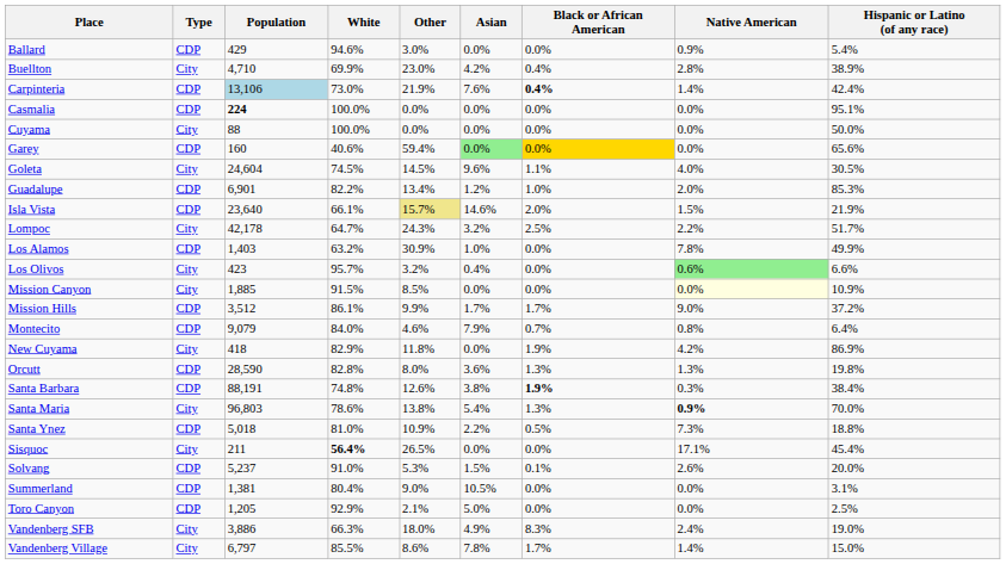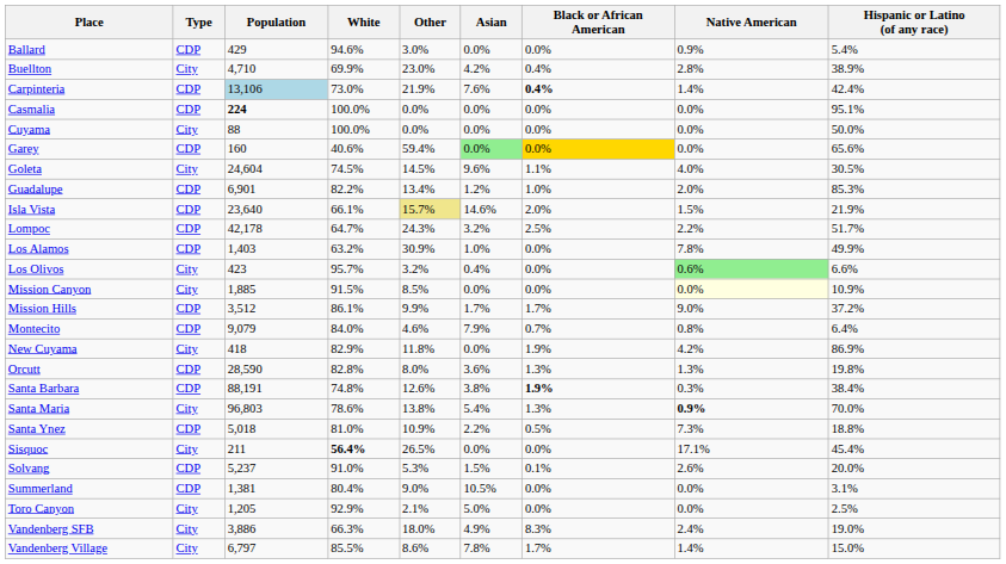Lompoc | Type: City -> CDP
Toro Canyon | Type: CDP -> City
